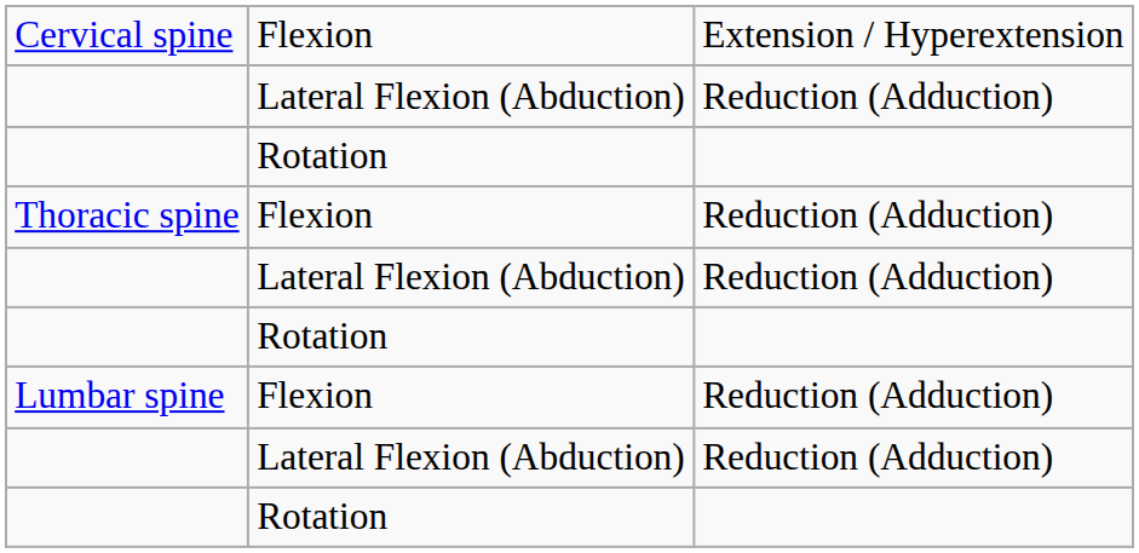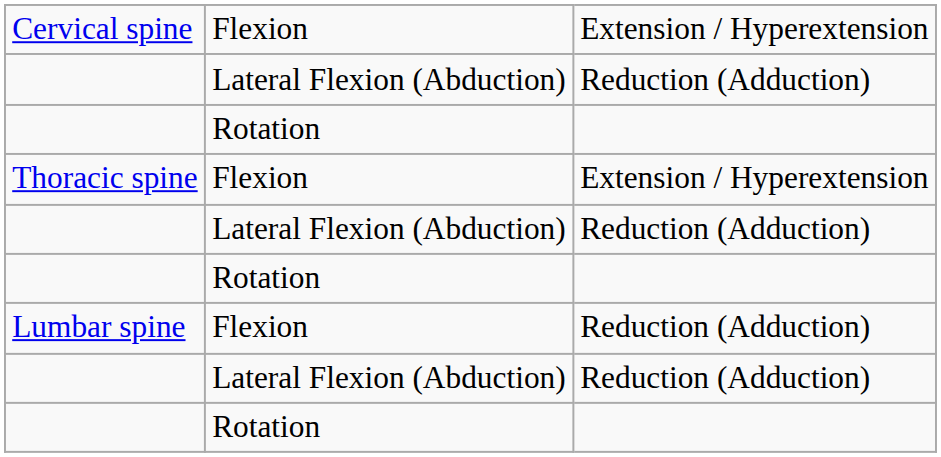Thoracic spine | column 3: Reduction (Adduction) -> Extension / Hyperextension
